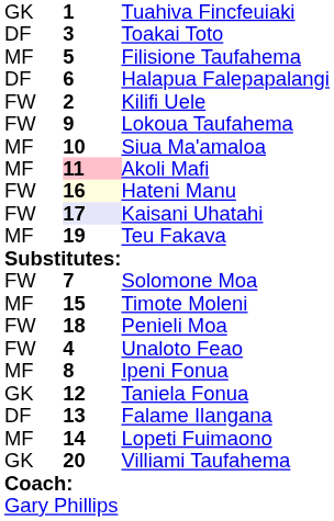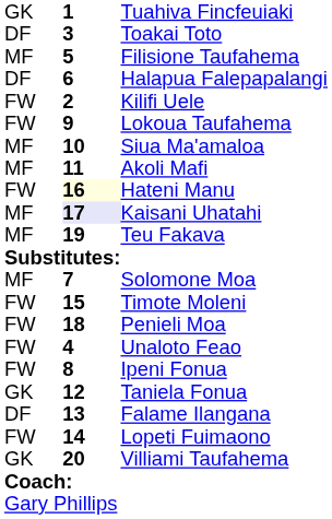Akoli Mafi | column 2: pink background -> no background
Kaisani Uhatahi | column 1: FW -> MF
Solomone Moa | column 1: FW -> MF
Timote Moleni | column 1: MF -> FW
Ipeni Fonua | column 1: MF -> FW
Lopeti Fuimaono | column 1: MF -> FW
